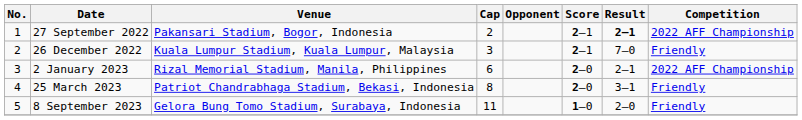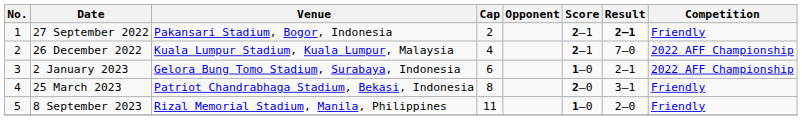27 September 2022 | Competition: 2022 AFF Championship -> Friendly
26 December 2022 | Cap: 3 -> 4
26 December 2022 | Competition: Friendly -> 2022 AFF Championship
2 January 2023 | Venue: Rizal Memorial Stadium, Manila, Philippines -> Gelora Bung Tomo Stadium, Surabaya, Indonesia
2 January 2023 | Score: 2–0 -> 1–0
8 September 2023 | Venue: Gelora Bung Tomo Stadium, Surabaya, Indonesia -> Rizal Memorial Stadium, Manila, Philippines
